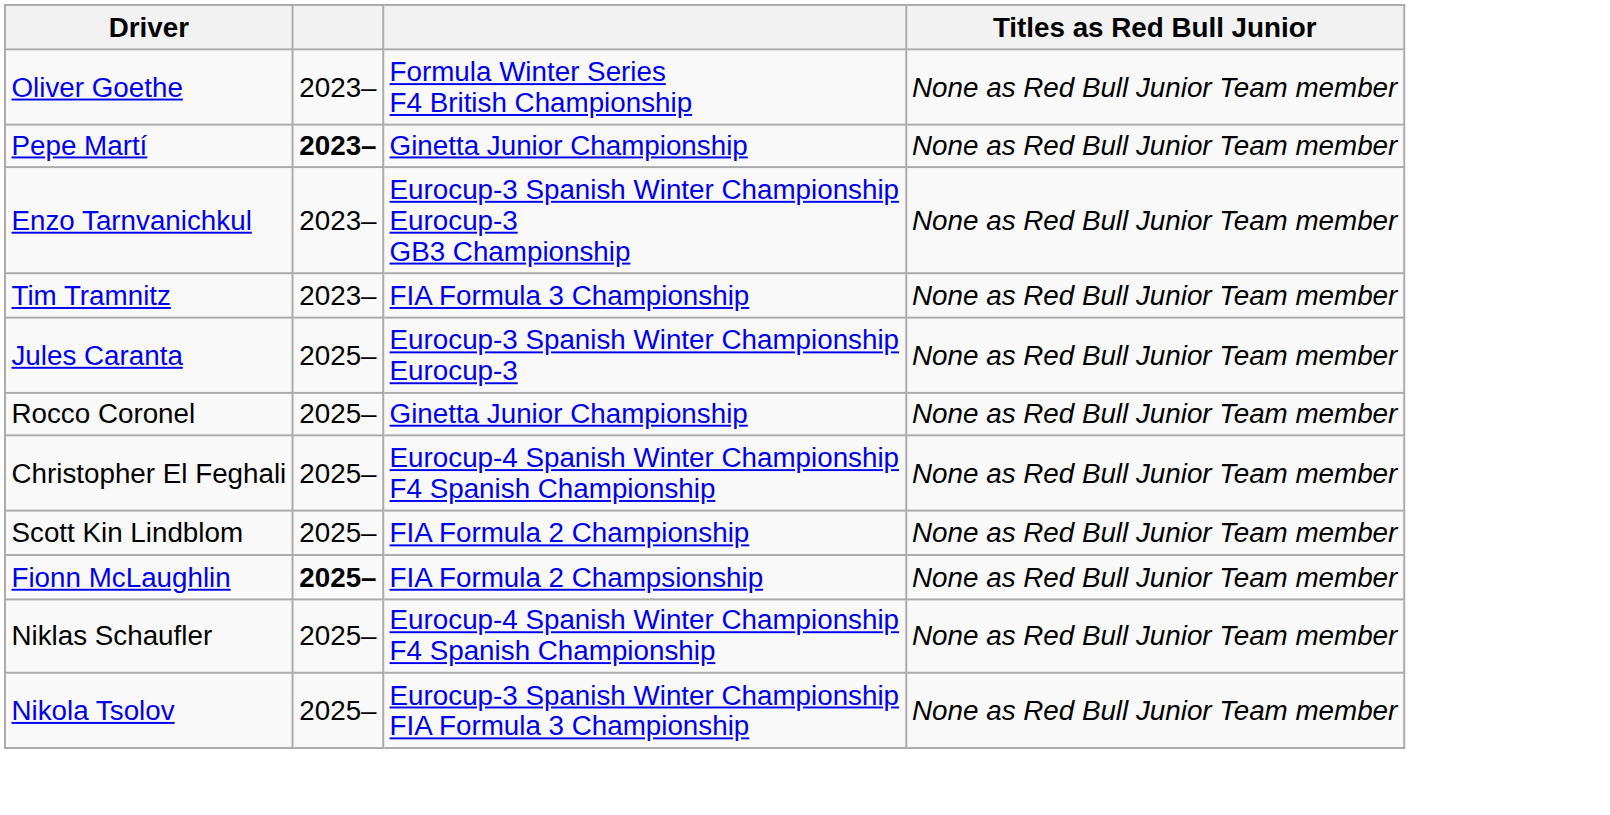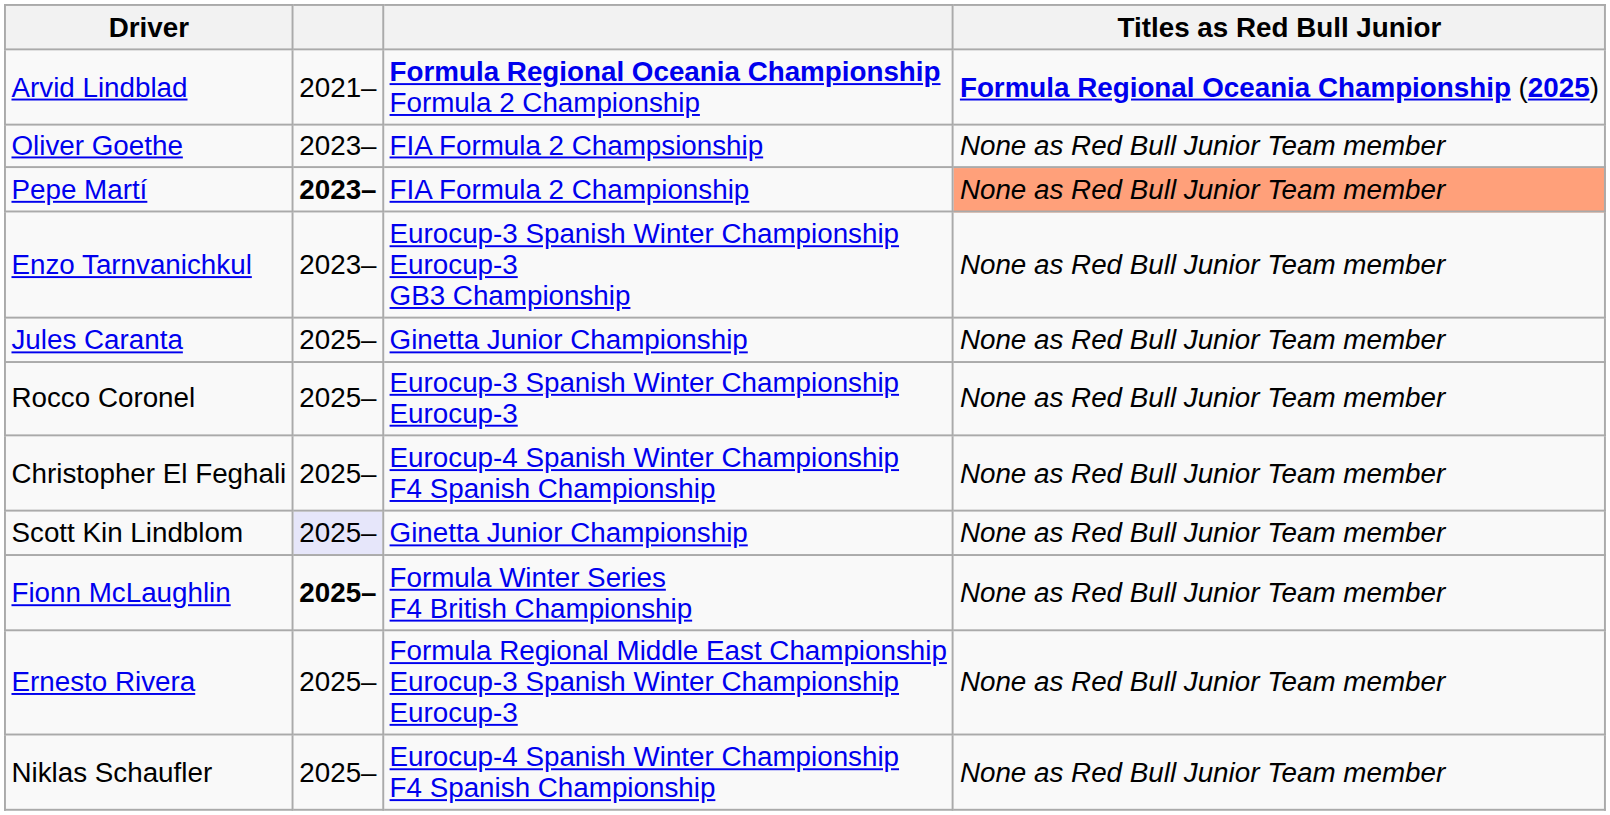+ row: Arvid Lindblad | 2021– | Formula Regional Oceania Championship Formula 2 Championship | Formula Regional Oceania Championship (2025)
Oliver Goethe | column 3: Formula Winter Series F4 British Championship -> FIA Formula 2 Champsionship
Pepe Martí | column 3: Ginetta Junior Championship -> FIA Formula 2 Championship
Pepe Martí | Titles as Red Bull Junior: no background -> lightsalmon background
- row: Tim Tramnitz | 2023– | FIA Formula 3 Championship | None as Red Bull Junior Team member
Jules Caranta | column 3: Eurocup-3 Spanish Winter Championship Eurocup-3 -> Ginetta Junior Championship
Rocco Coronel | column 3: Ginetta Junior Championship -> Eurocup-3 Spanish Winter Championship Eurocup-3
Scott Kin Lindblom | column 2: no background -> lavender background
Scott Kin Lindblom | column 3: FIA Formula 2 Championship -> Ginetta Junior Championship
Fionn McLaughlin | column 3: FIA Formula 2 Champsionship -> Formula Winter Series F4 British Championship
+ row: Ernesto Rivera | 2025– | Formula Regional Middle East Championship Eurocup-3 Spanish Winter Championship Eurocup-3 | None as Red Bull Junior Team member
- row: Nikola Tsolov | 2025– | Eurocup-3 Spanish Winter Championship FIA Formula 3 Championship | None as Red Bull Junior Team member
